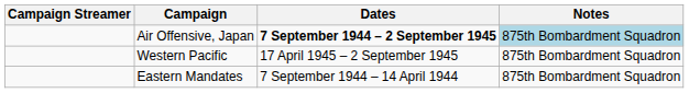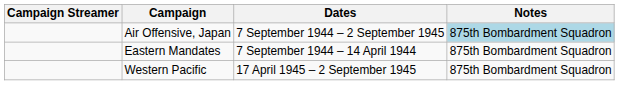Air Offensive, Japan | Dates: bold -> normal
rows swapped: Eastern Mandates <-> Western Pacific
